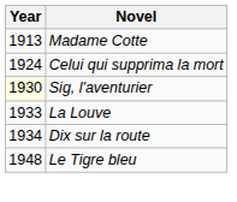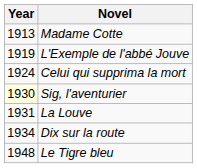+ row: 1919 | L'Exemple de l'abbé Jouve
La Louve | Year: 1933 -> 1931
